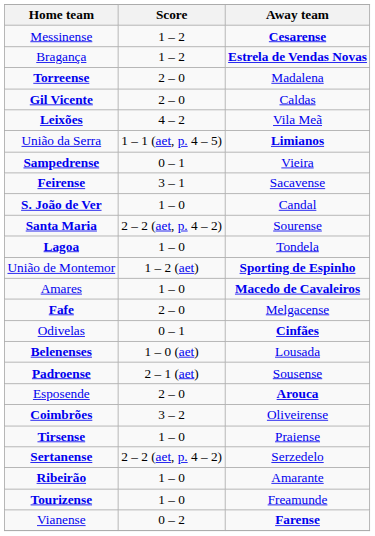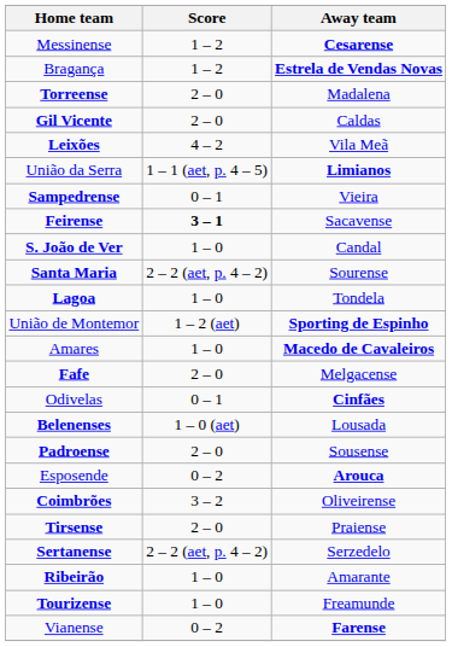Feirense | Score: normal -> bold
Padroense | Score: 2 – 1 (aet) -> 2 – 0
Esposende | Score: 2 – 0 -> 0 – 2
Tirsense | Score: 1 – 0 -> 2 – 0
